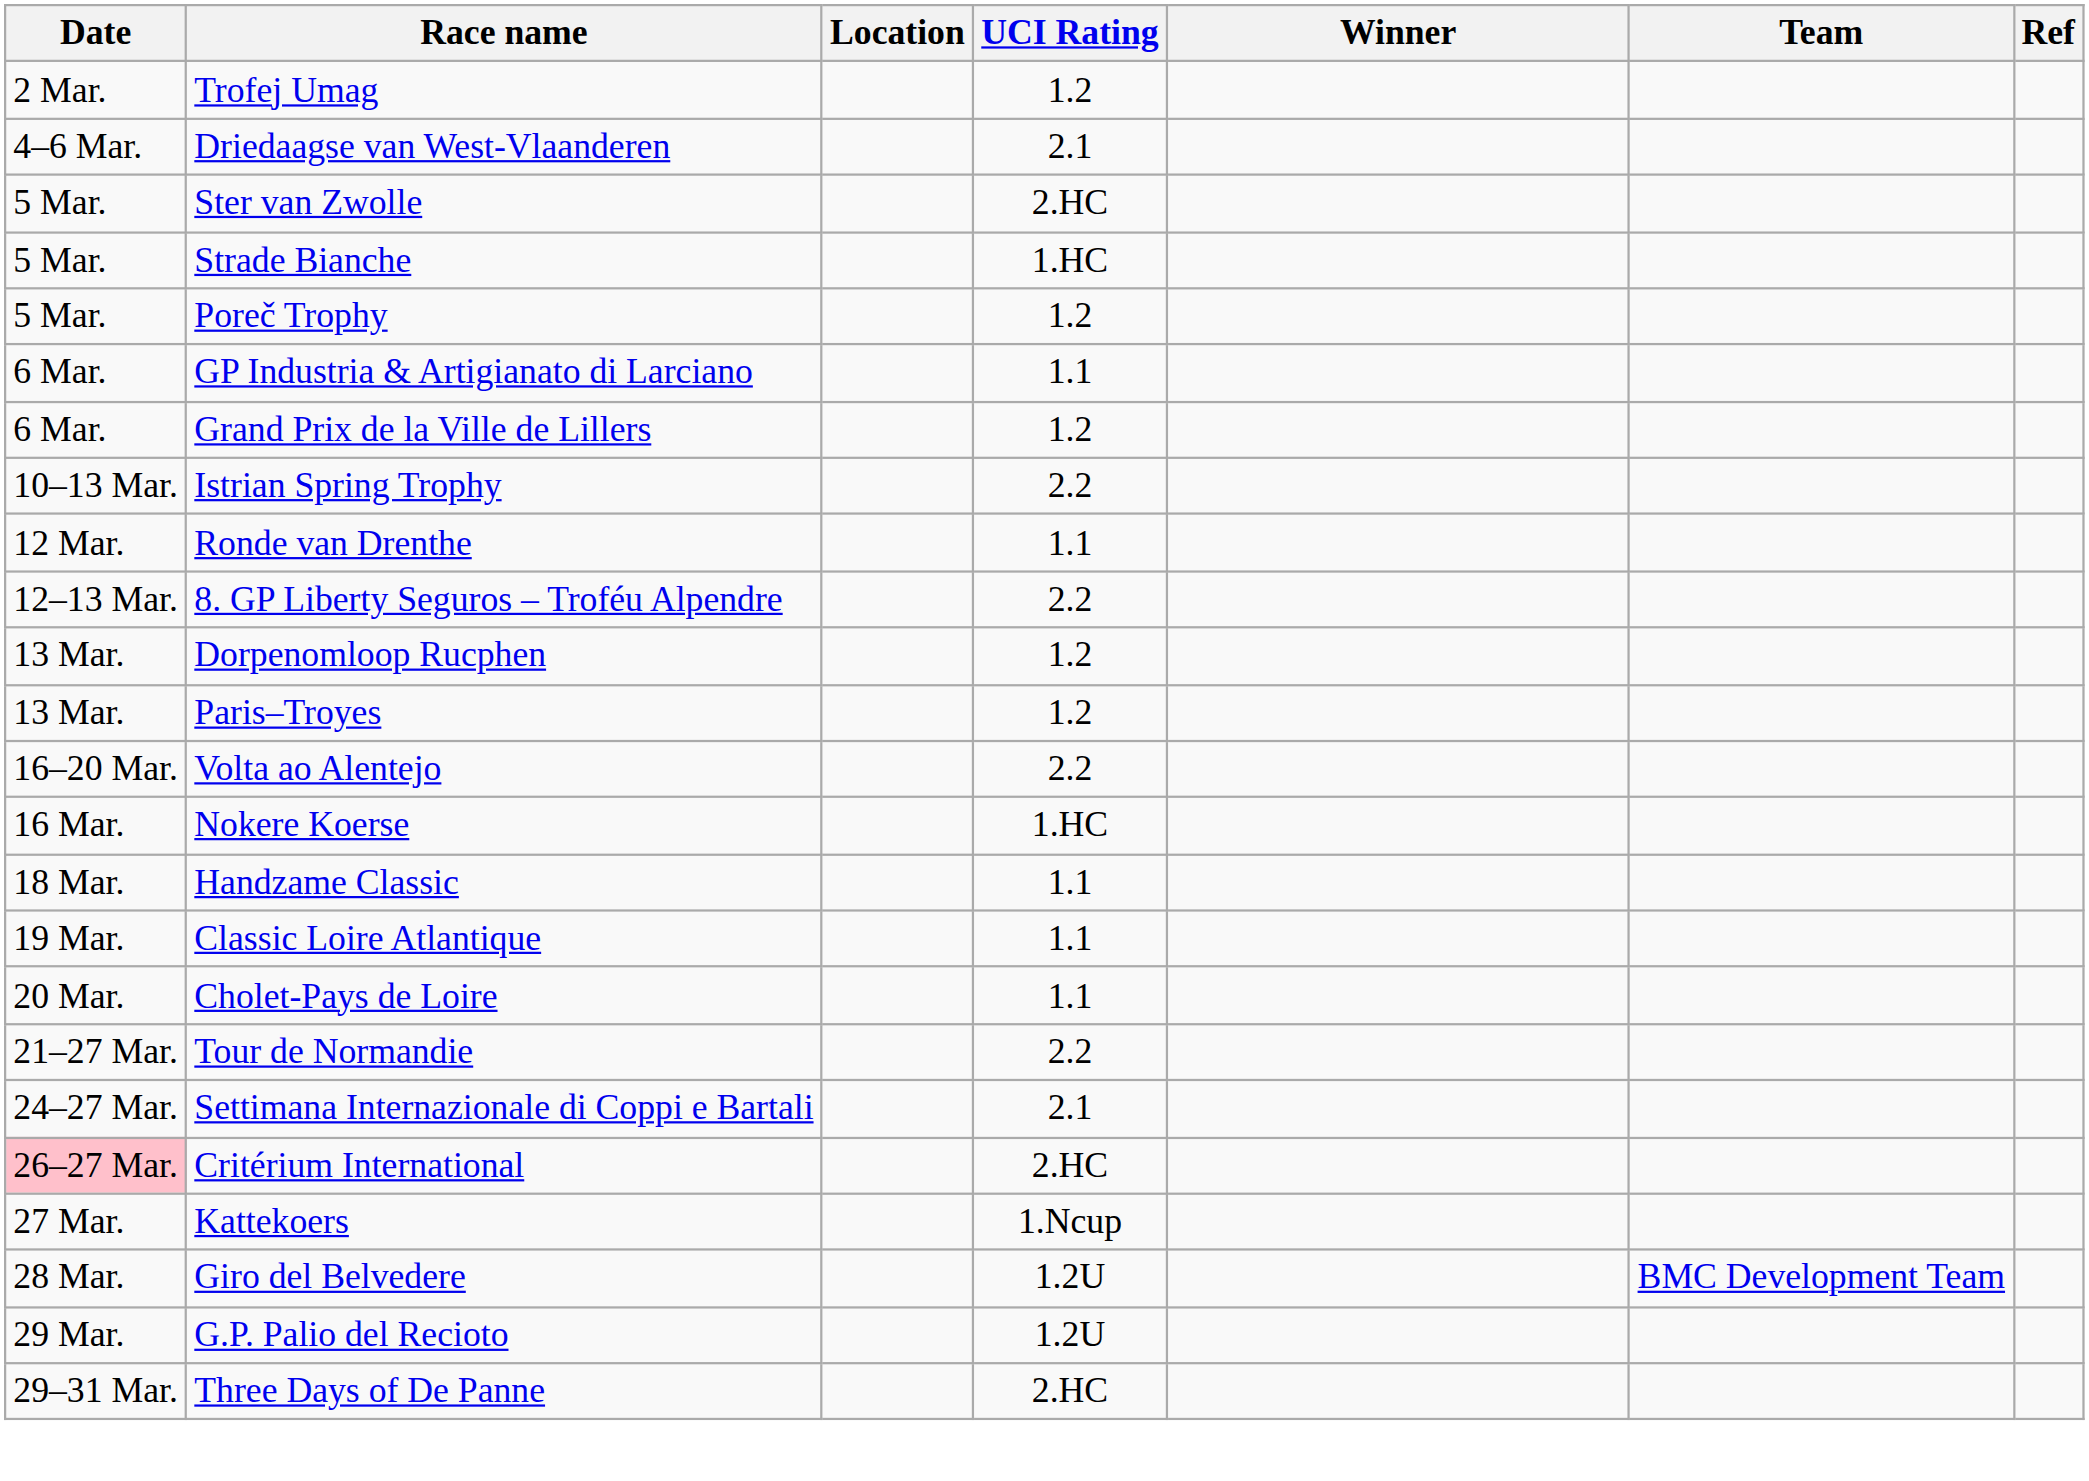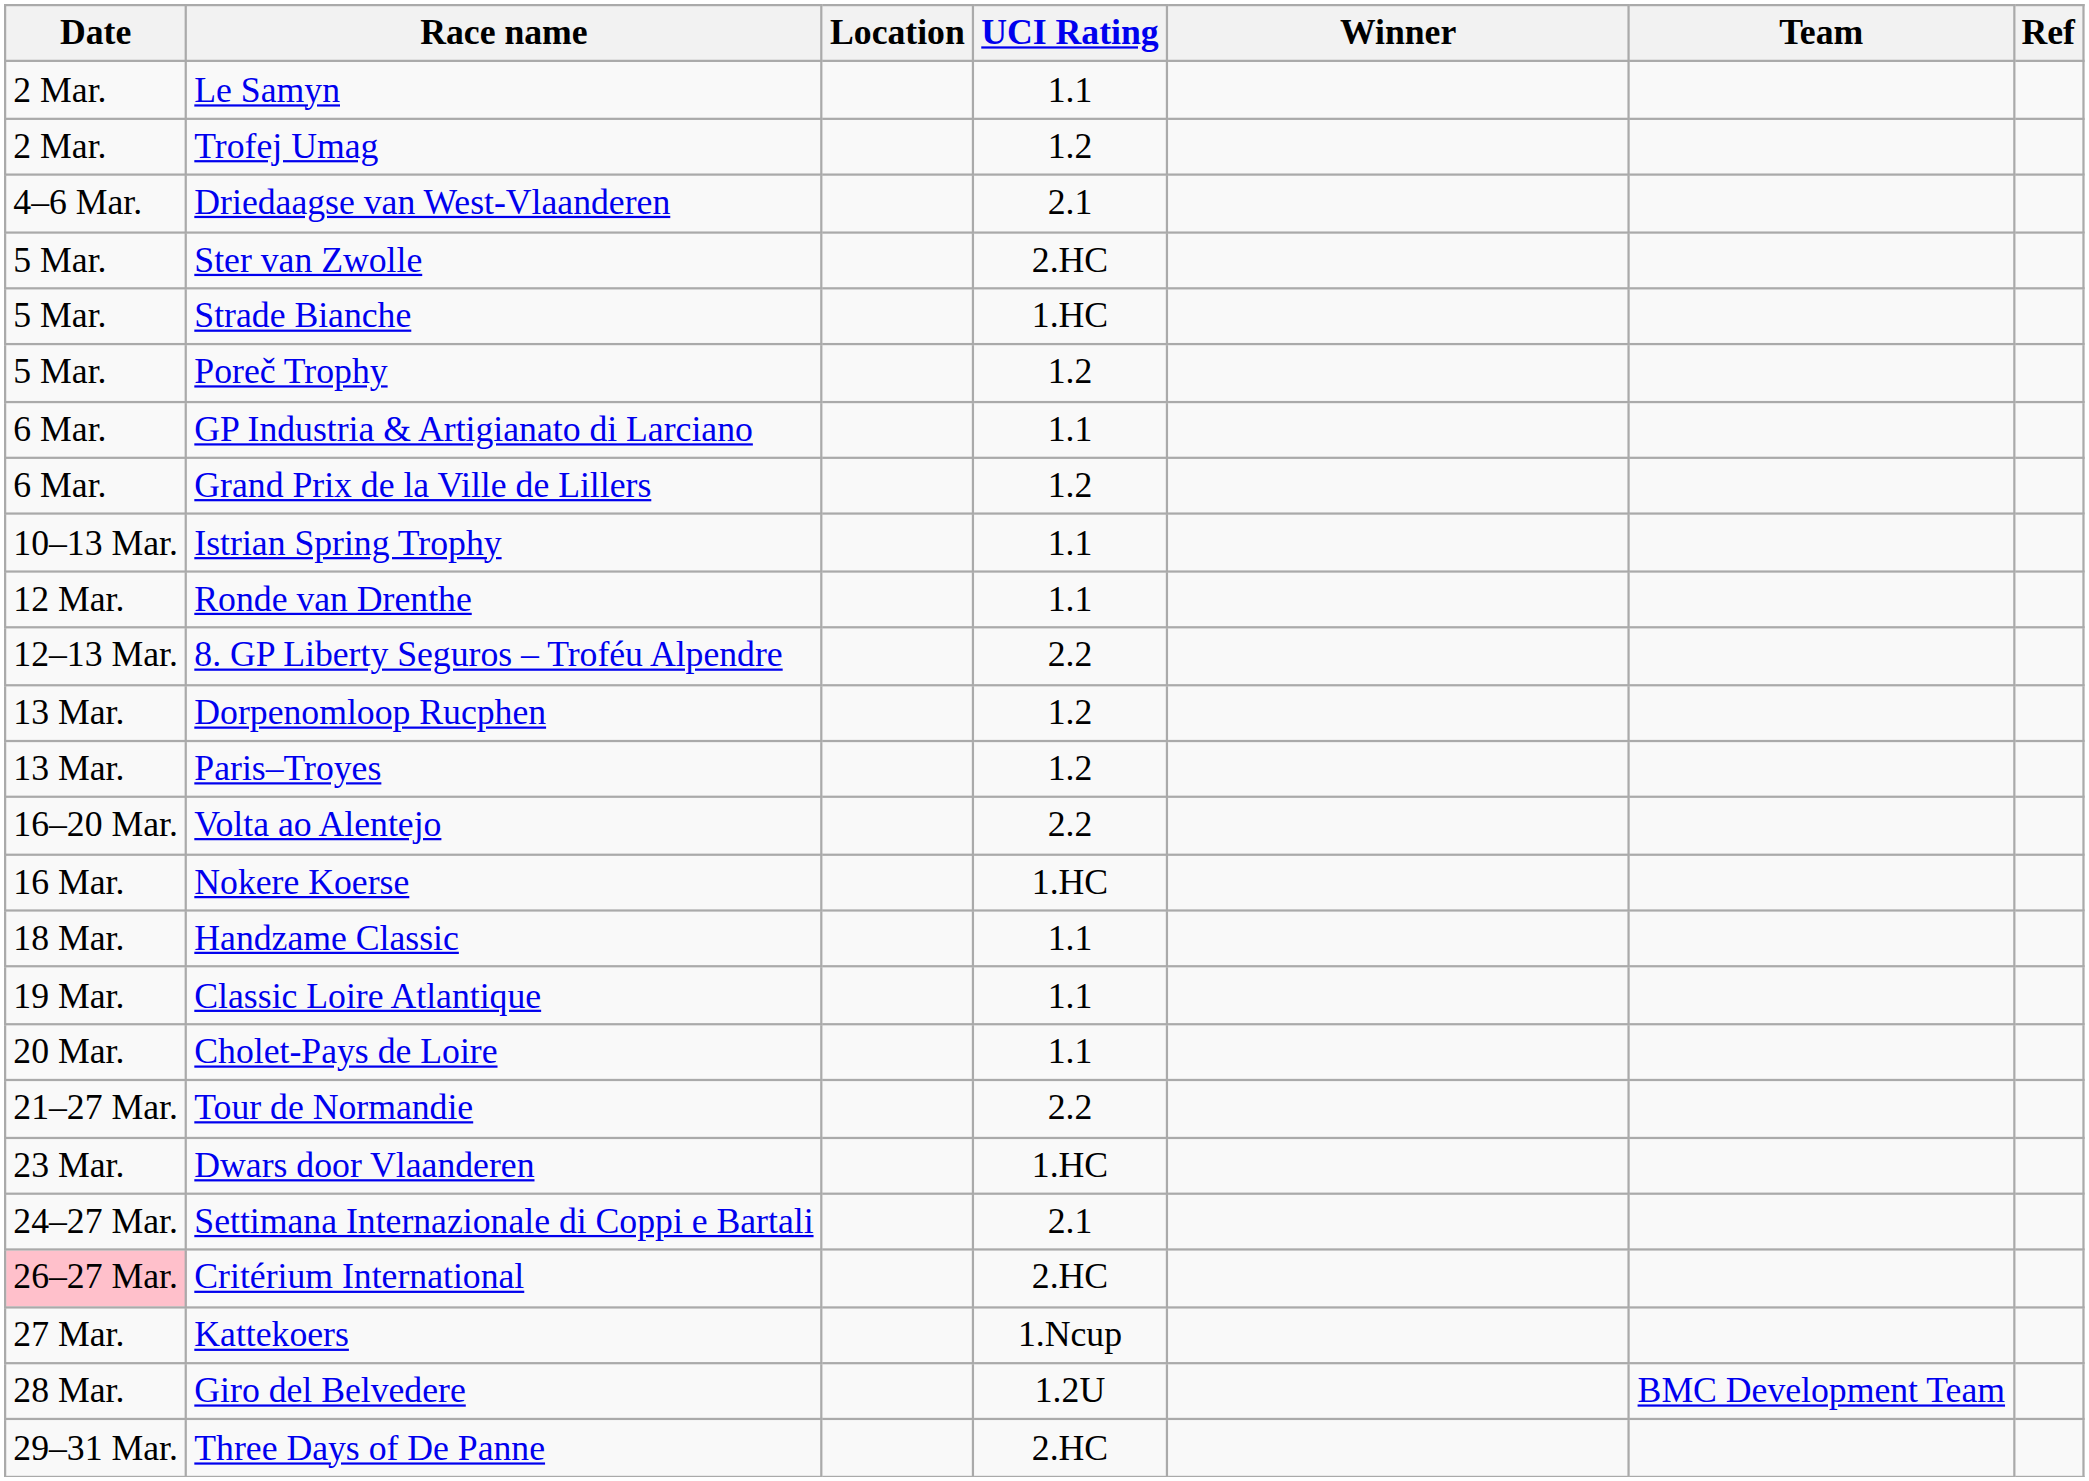+ row: 2 Mar. | Le Samyn | 1.1
Istrian Spring Trophy | UCI Rating: 2.2 -> 1.1
+ row: 23 Mar. | Dwars door Vlaanderen | 1.HC
- row: 29 Mar. | G.P. Palio del Recioto | 1.2U
